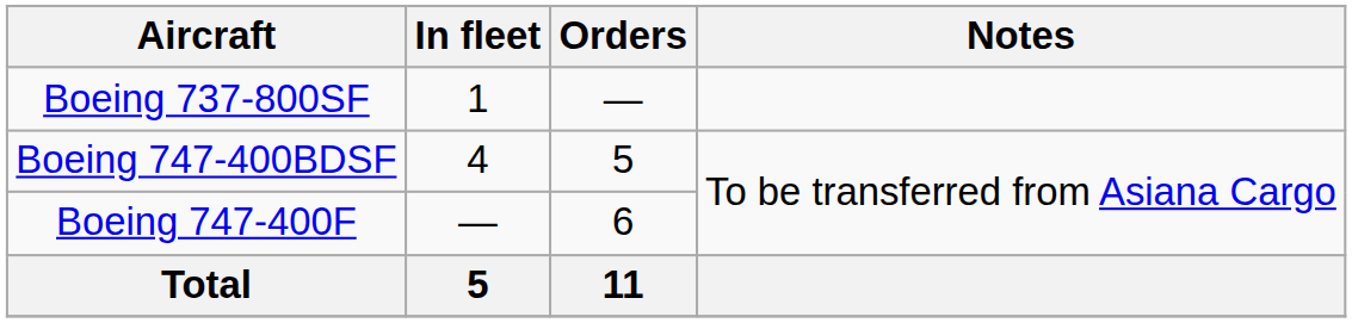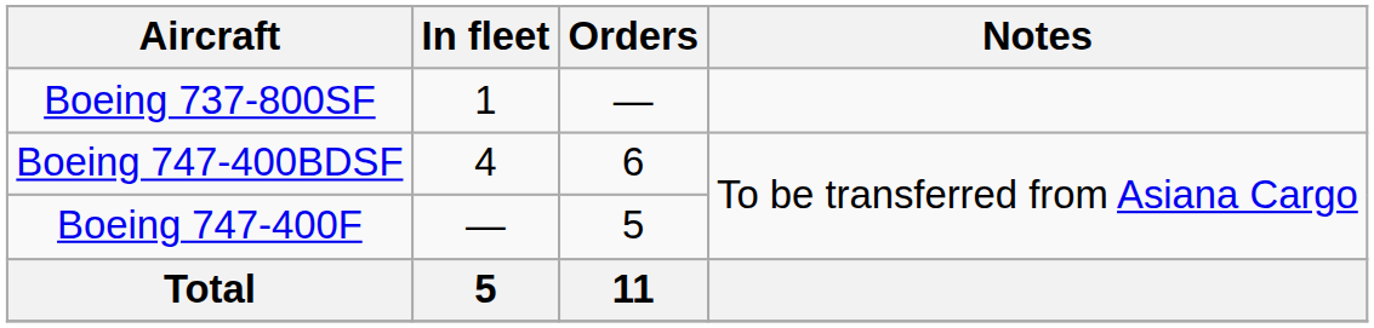Boeing 747-400BDSF | Orders: 5 -> 6
Boeing 747-400F | Orders: 6 -> 5
